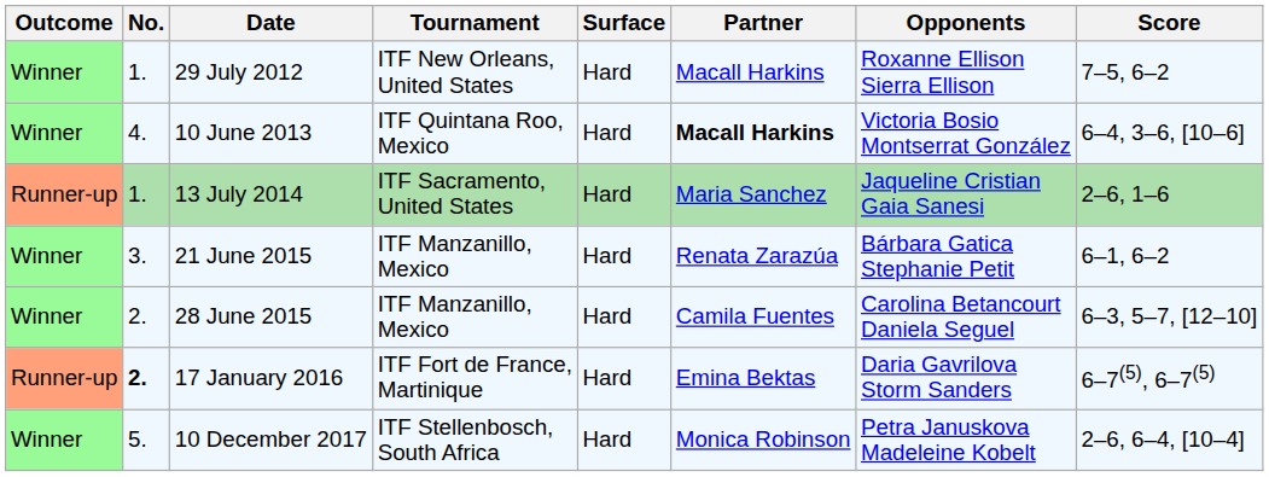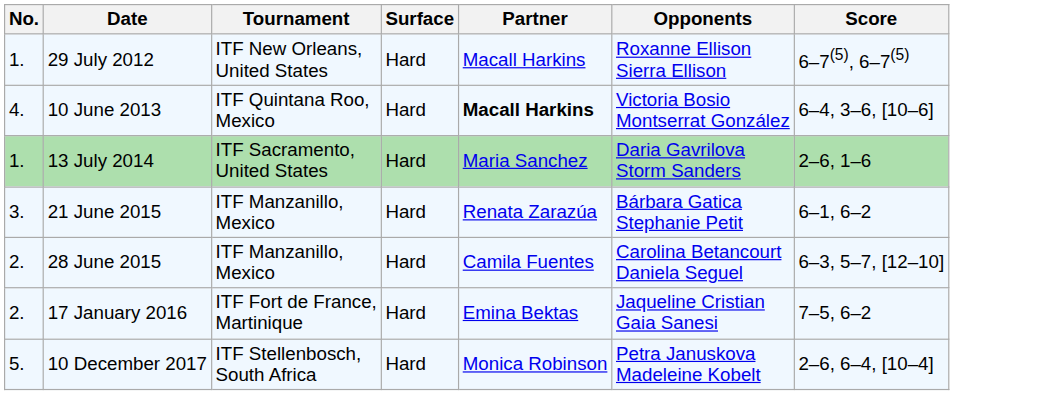- column: Outcome | Winner | Winner | Runner-up | Winner | Winner | Runner-up | Winner
29 July 2012 | Score: 7–5, 6–2 -> 6–7(5), 6–7(5)
13 July 2014 | Opponents: Jaqueline Cristian Gaia Sanesi -> Daria Gavrilova Storm Sanders
17 January 2016 | No.: bold -> normal
17 January 2016 | Opponents: Daria Gavrilova Storm Sanders -> Jaqueline Cristian Gaia Sanesi
17 January 2016 | Score: 6–7(5), 6–7(5) -> 7–5, 6–2
